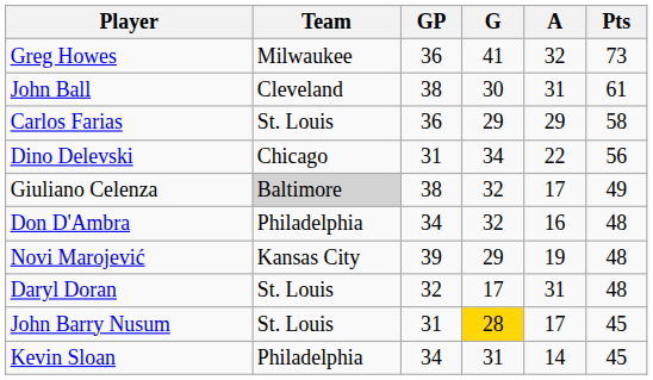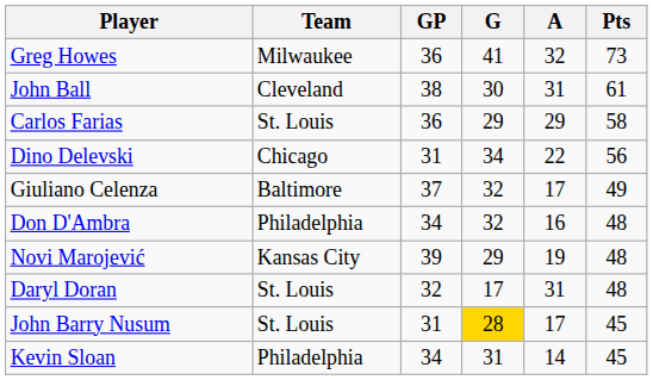Giuliano Celenza | Team: lightgrey background -> no background
Giuliano Celenza | GP: 38 -> 37
